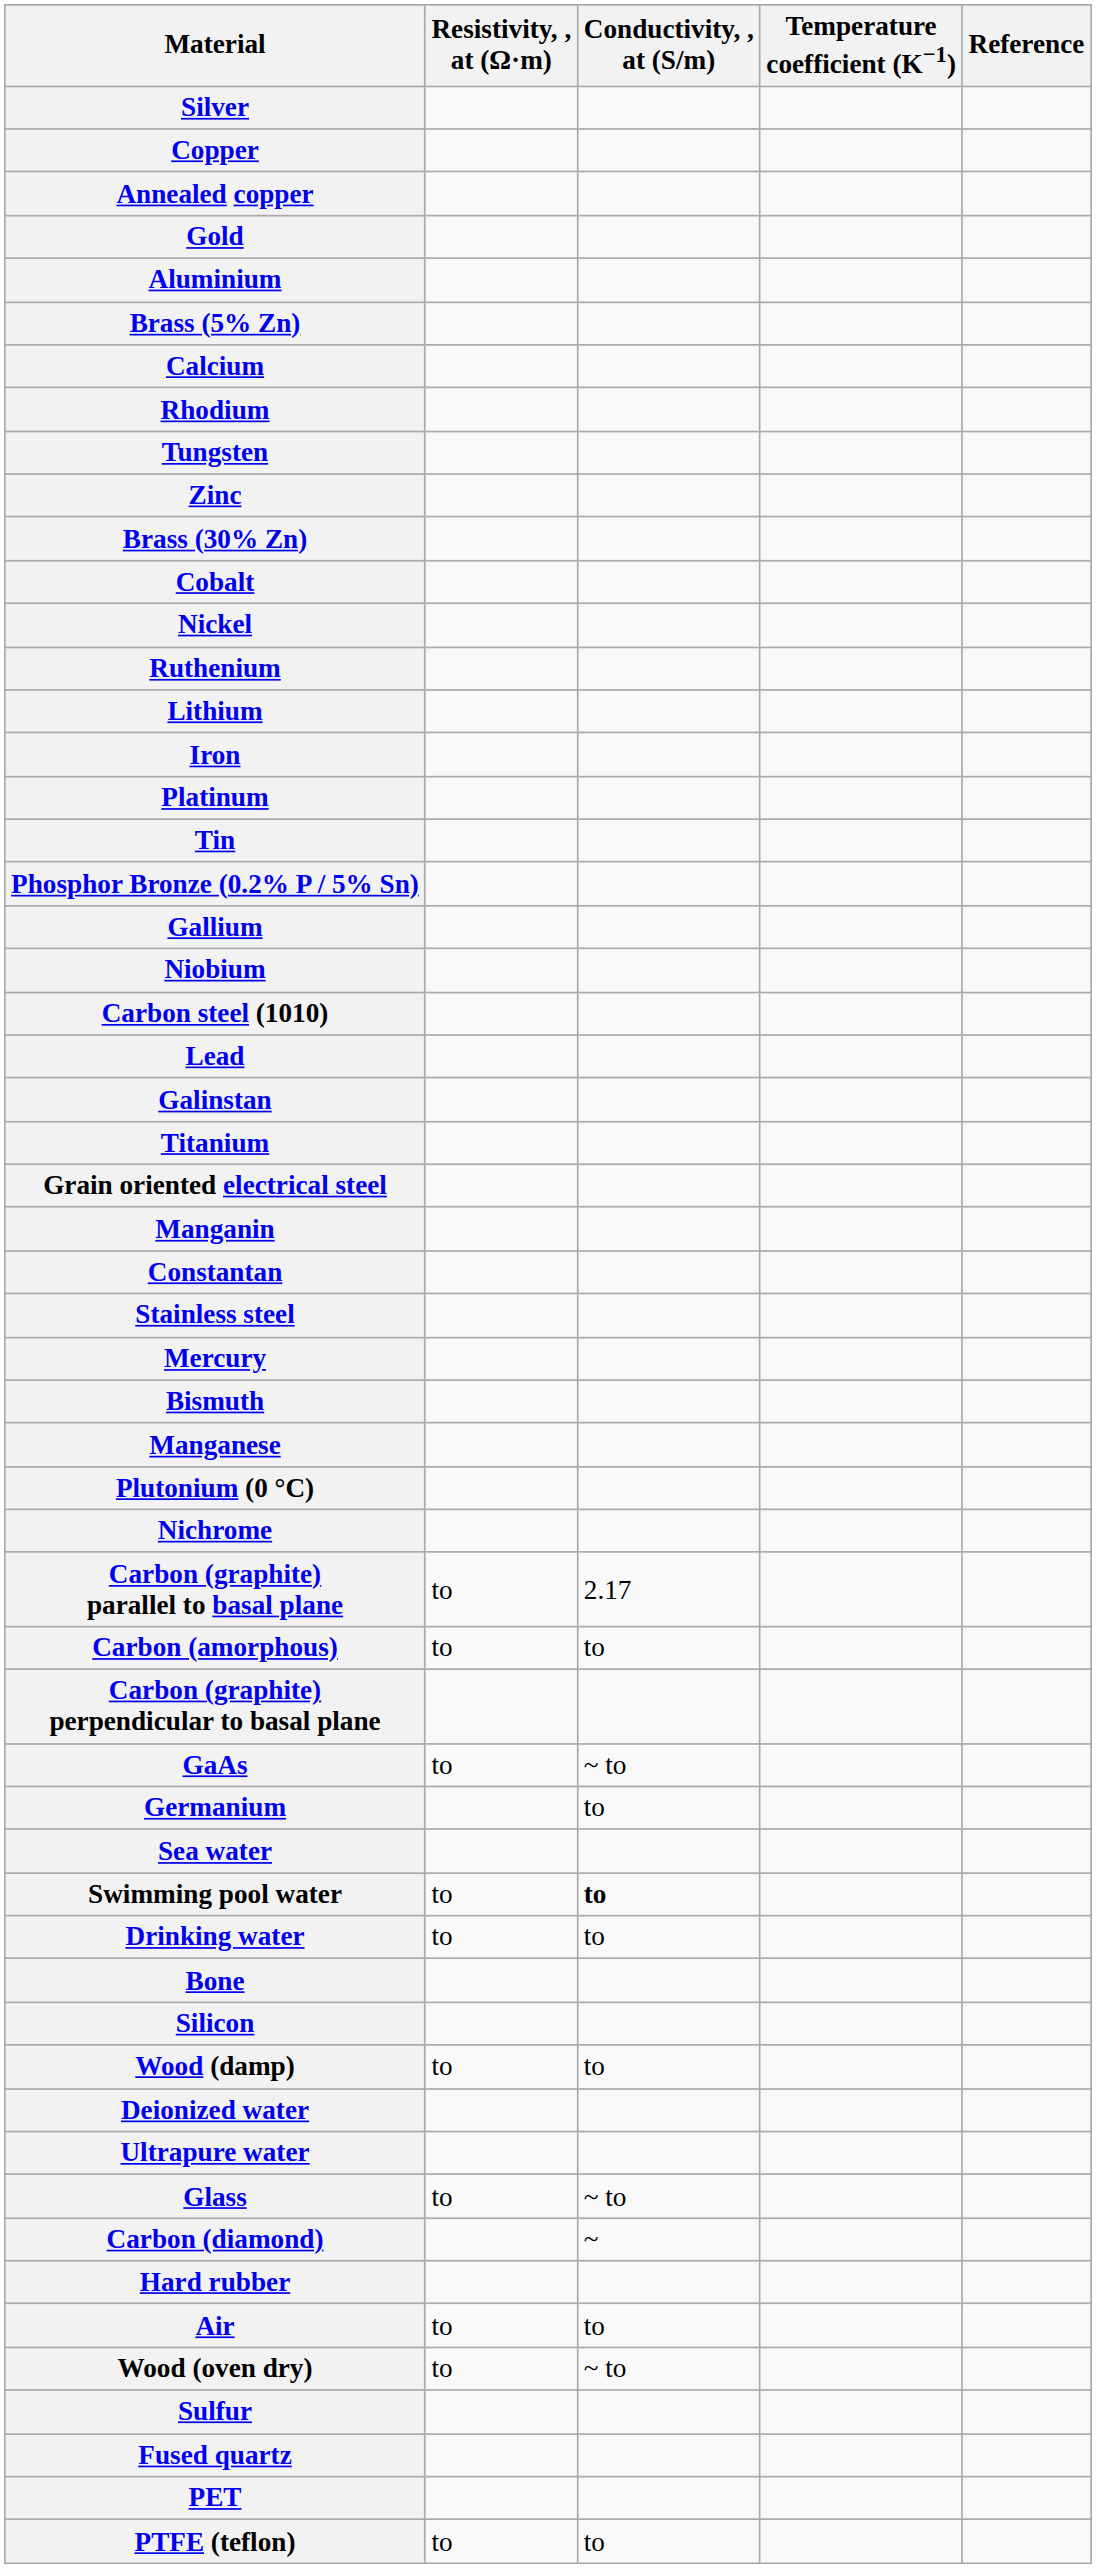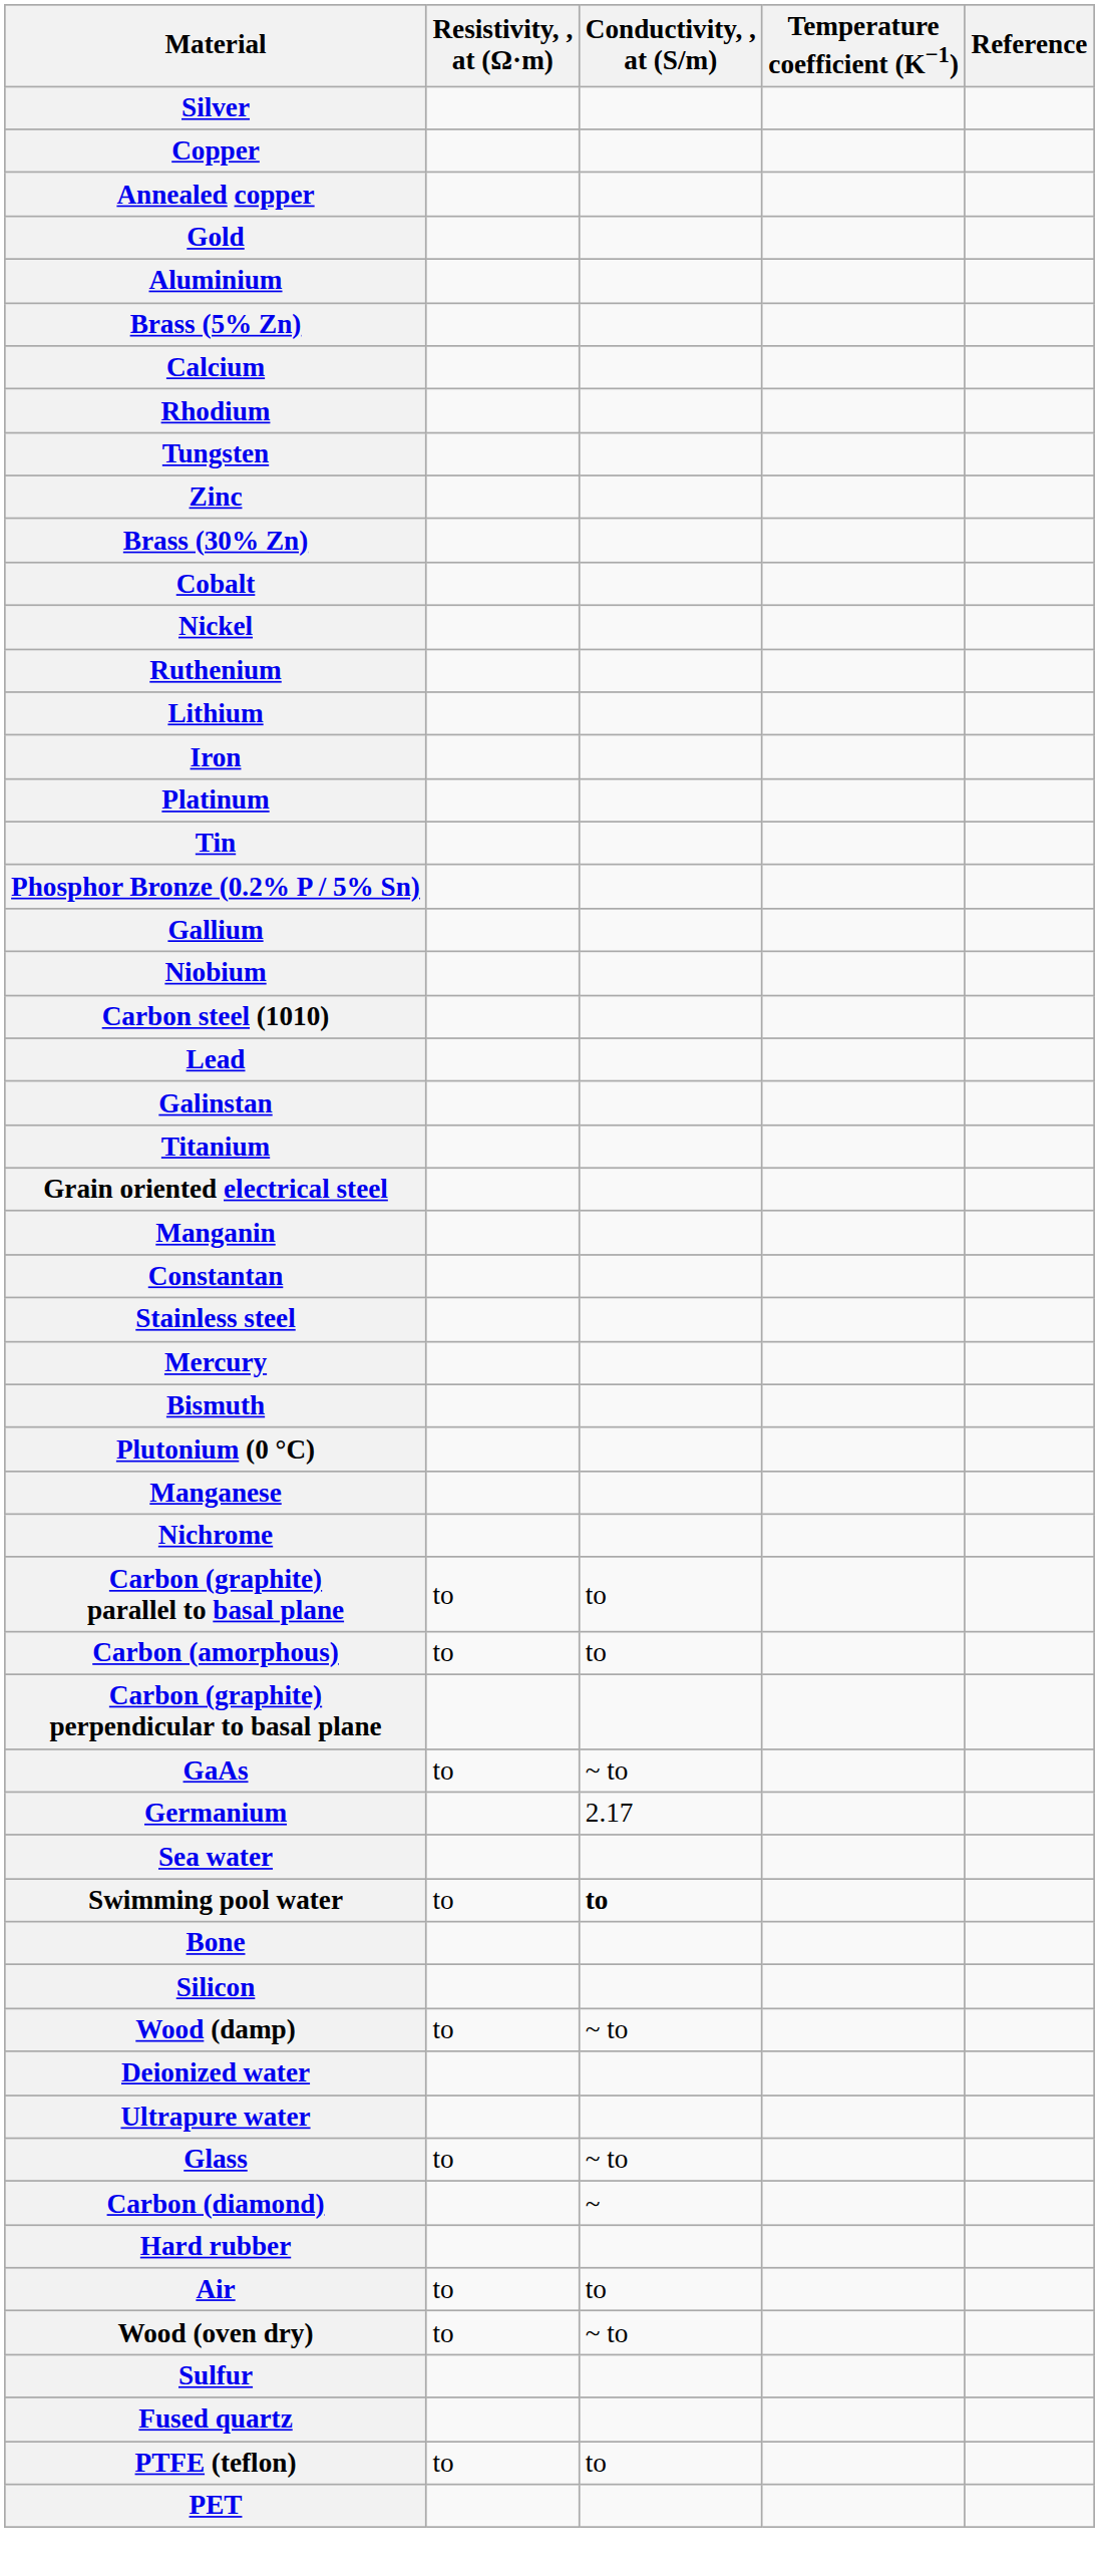rows swapped: Manganese <-> Plutonium (0 °C)
Carbon (graphite) parallel to basal plane | Conductivity, , at (S/m): 2.17 -> to
Germanium | Conductivity, , at (S/m): to -> 2.17
- row: Drinking water | to | to
Wood (damp) | Conductivity, , at (S/m): to -> ~ to
rows swapped: PET <-> PTFE (teflon)
